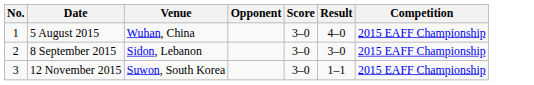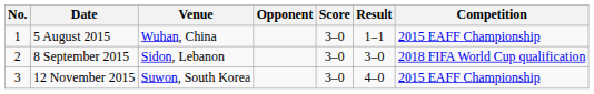5 August 2015 | Result: 4–0 -> 1–1
8 September 2015 | Competition: 2015 EAFF Championship -> 2018 FIFA World Cup qualification
12 November 2015 | Result: 1–1 -> 4–0
